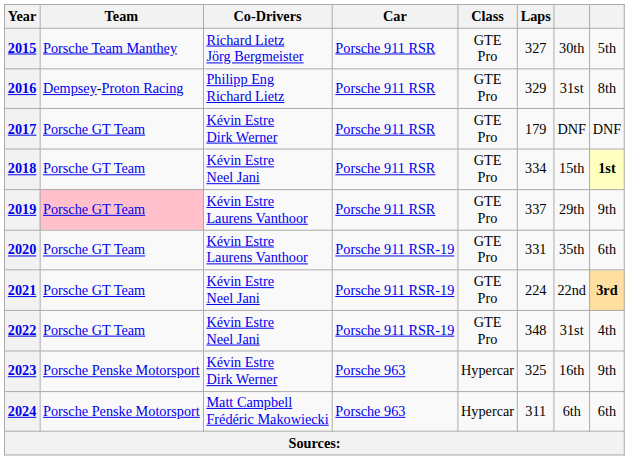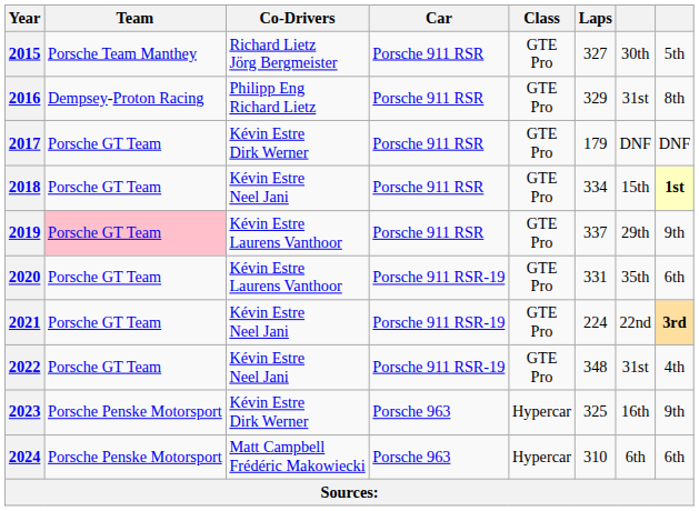2024 | Laps: 311 -> 310
